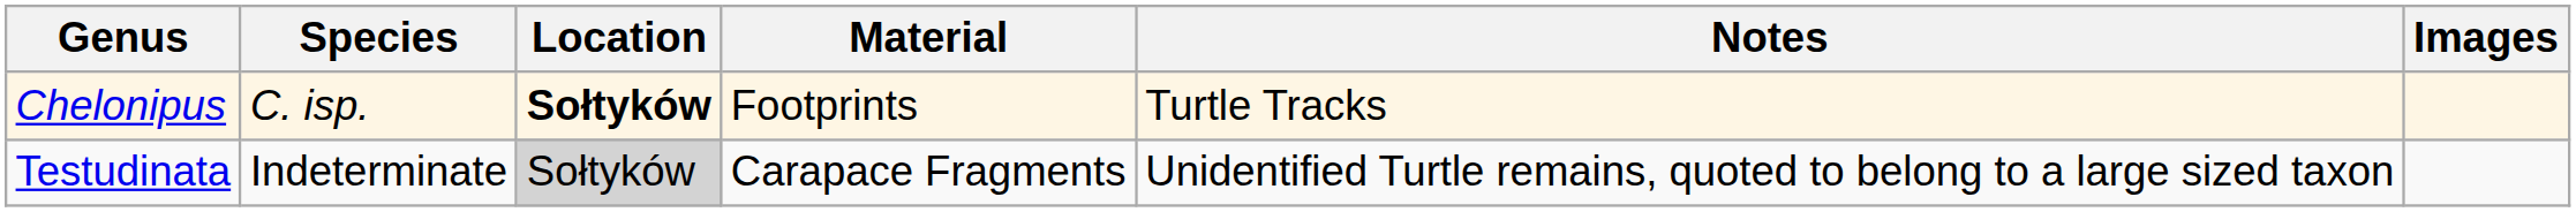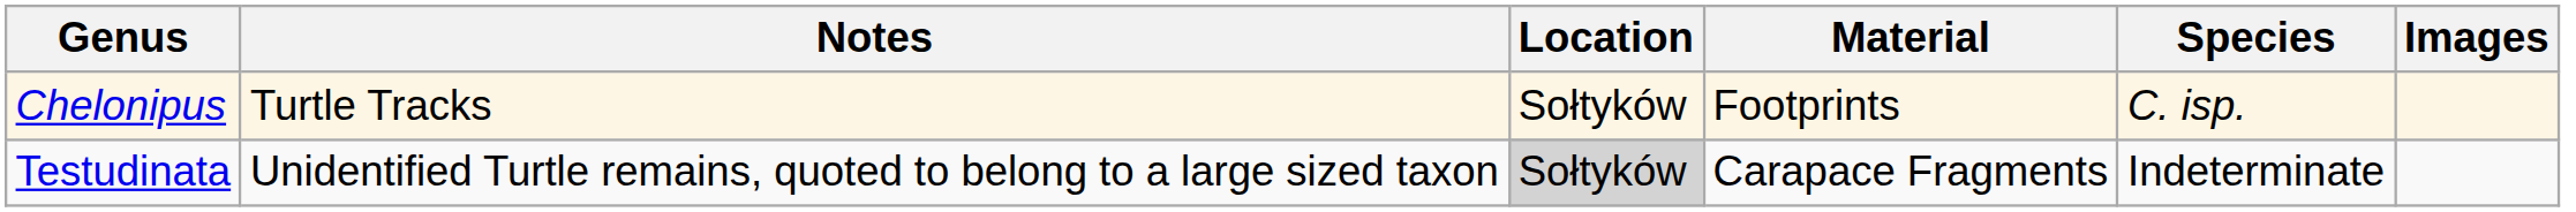columns swapped: Species <-> Notes
Chelonipus | Location: bold -> normal
